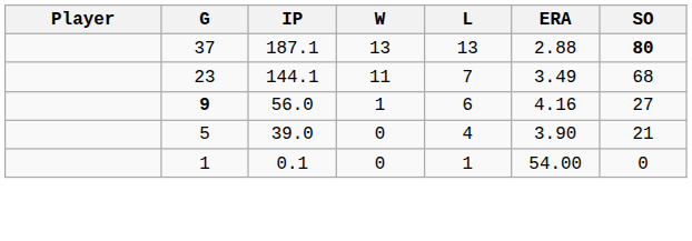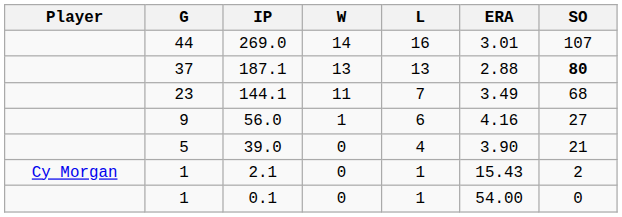+ row: 44 | 269.0 | 14 | 16 | 3.01 | 107
56.0 | G: bold -> normal
+ row: Cy Morgan | 1 | 2.1 | 0 | 1 | 15.43 | 2
